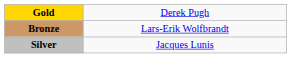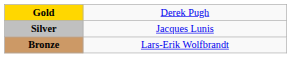rows swapped: Silver <-> Bronze
